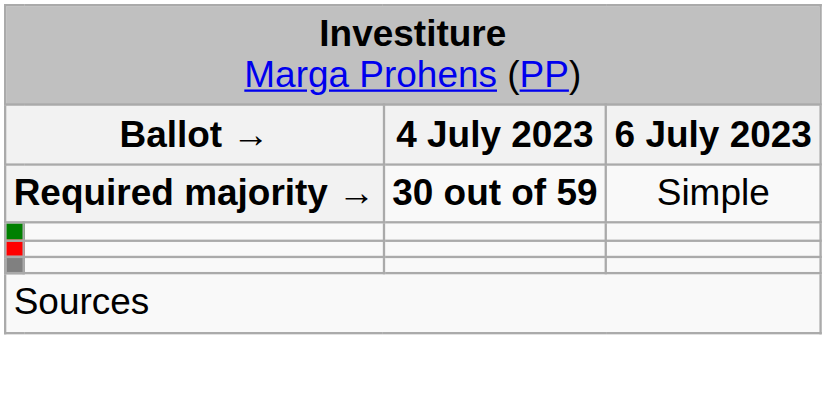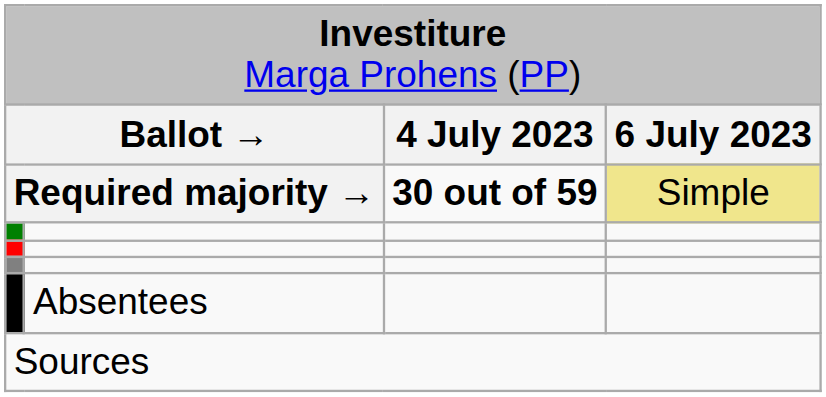Required majority → | column 4: no background -> khaki background
+ row: Absentees
